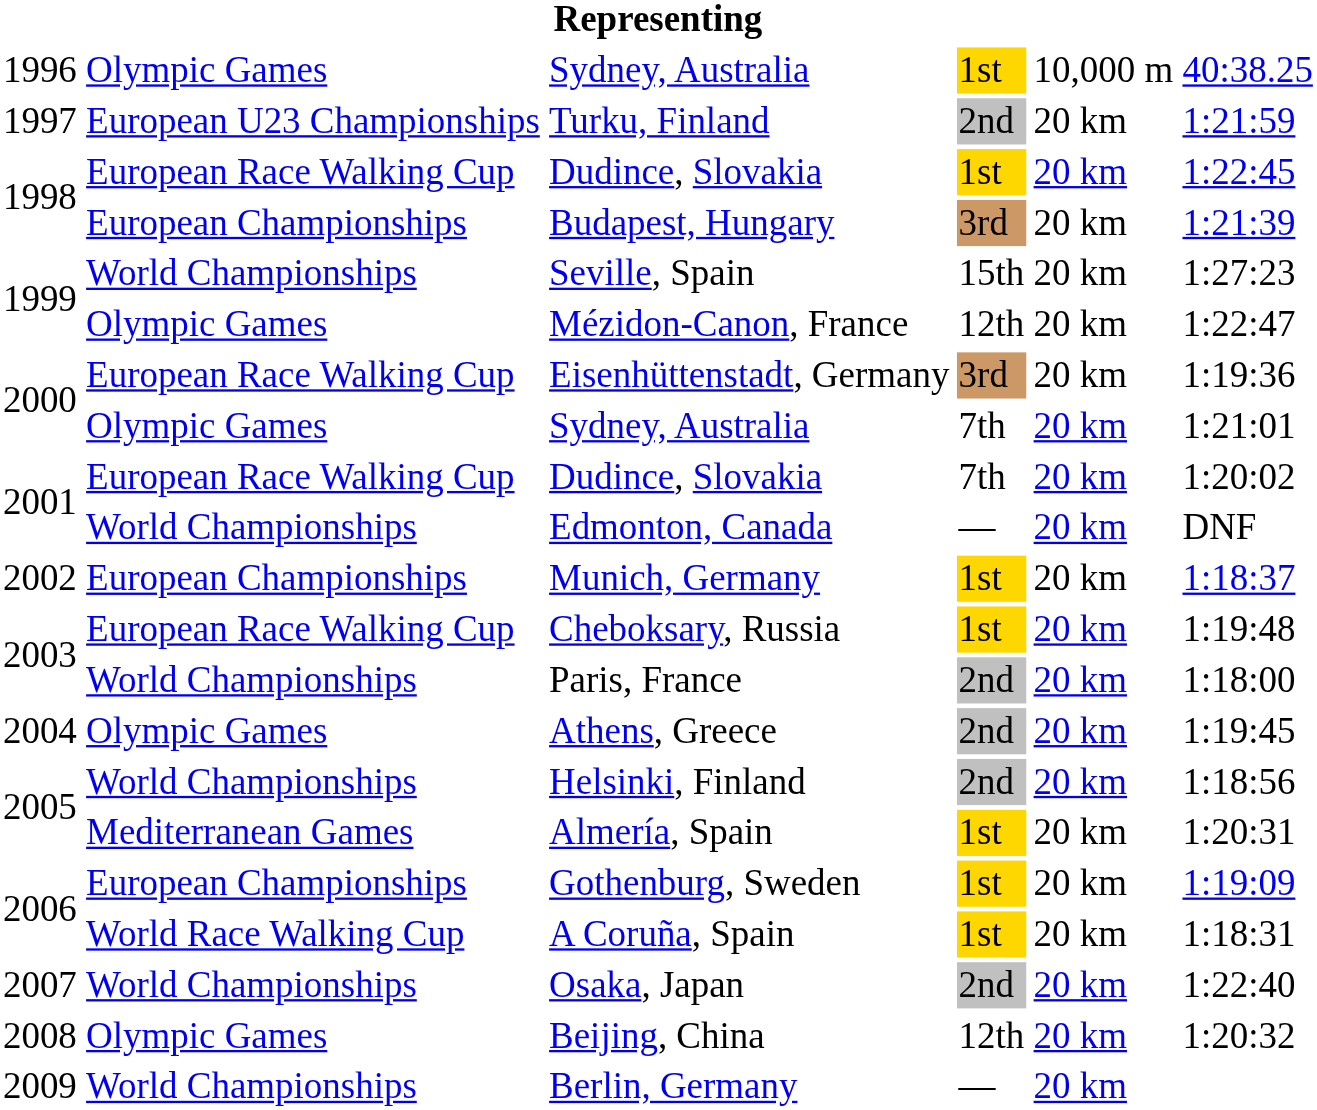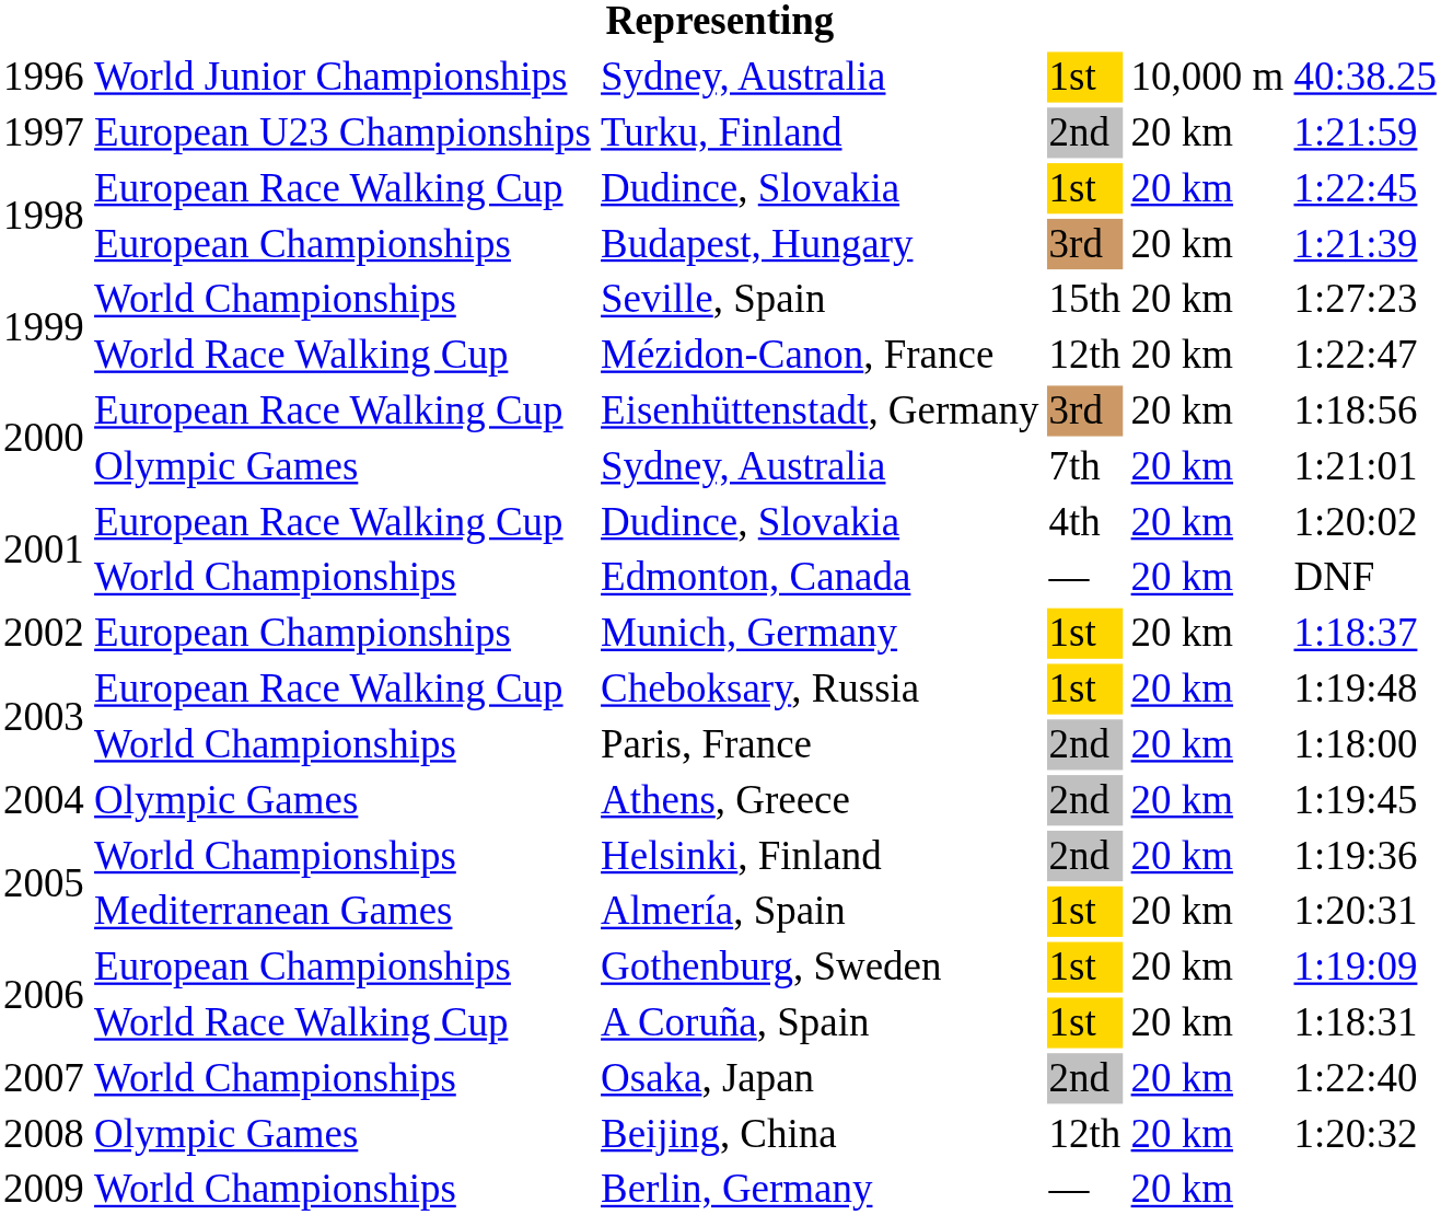1996 / Sydney, Australia | column 2: Olympic Games -> World Junior Championships
Mézidon-Canon, France | column 2: Olympic Games -> World Race Walking Cup
Eisenhüttenstadt, Germany | column 6: 1:19:36 -> 1:18:56
2001 / Dudince, Slovakia | column 4: 7th -> 4th
Helsinki, Finland | column 6: 1:18:56 -> 1:19:36
